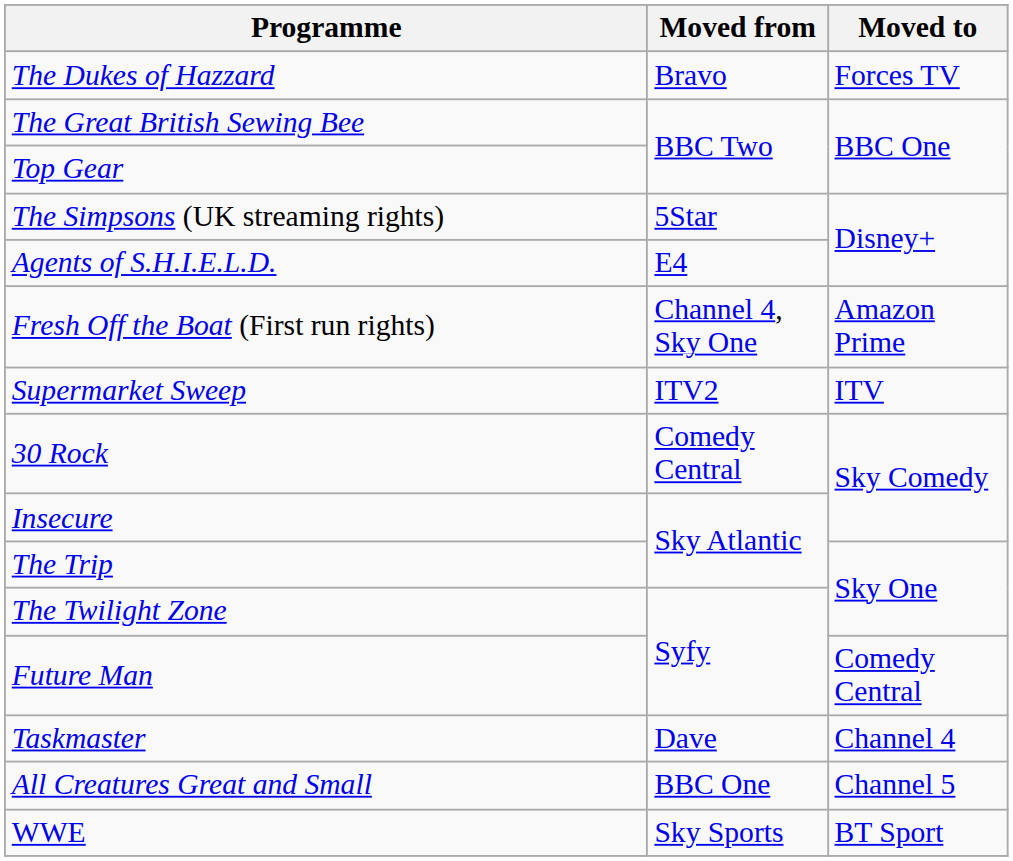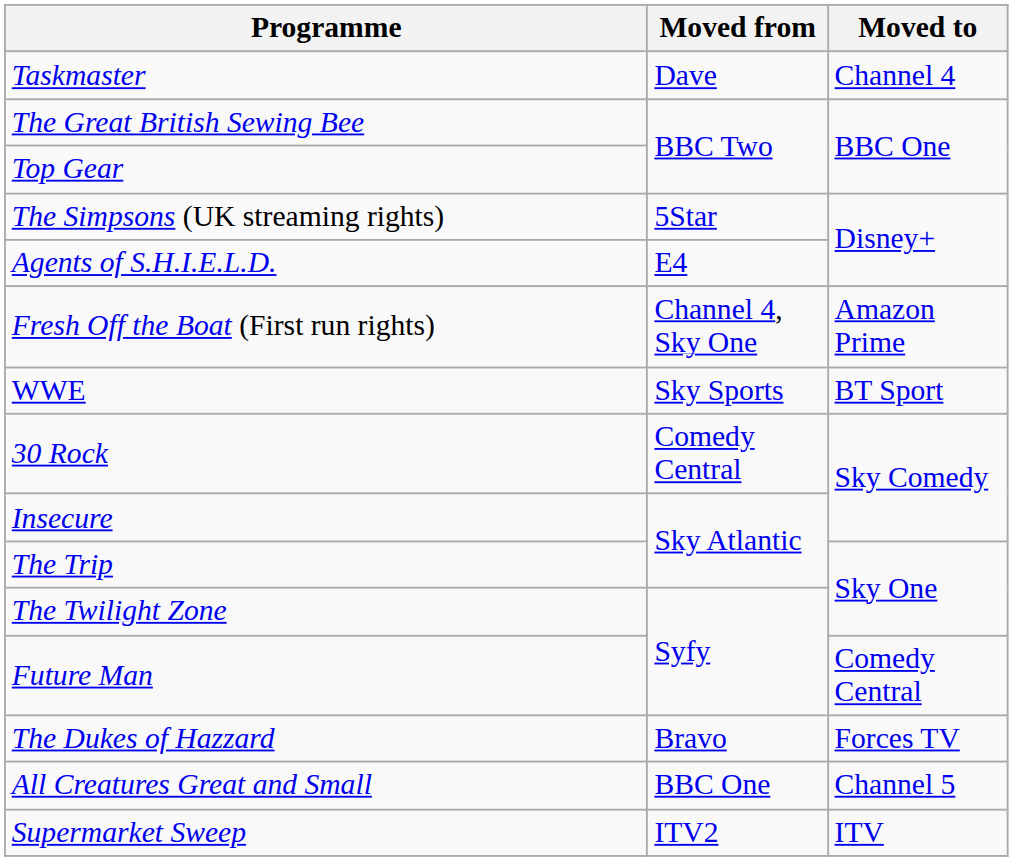rows swapped: Taskmaster <-> The Dukes of Hazzard
rows swapped: WWE <-> Supermarket Sweep
